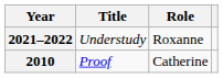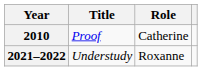rows swapped: 2010 <-> 2021–2022
